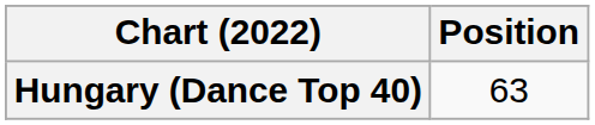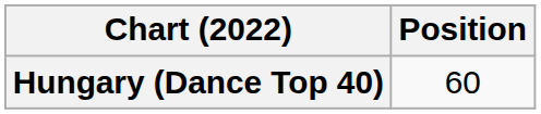Hungary (Dance Top 40) | Position: 63 -> 60
